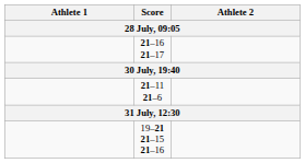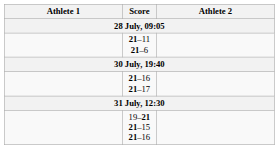rows swapped: 21–16 21–17 <-> 21–11 21–6
